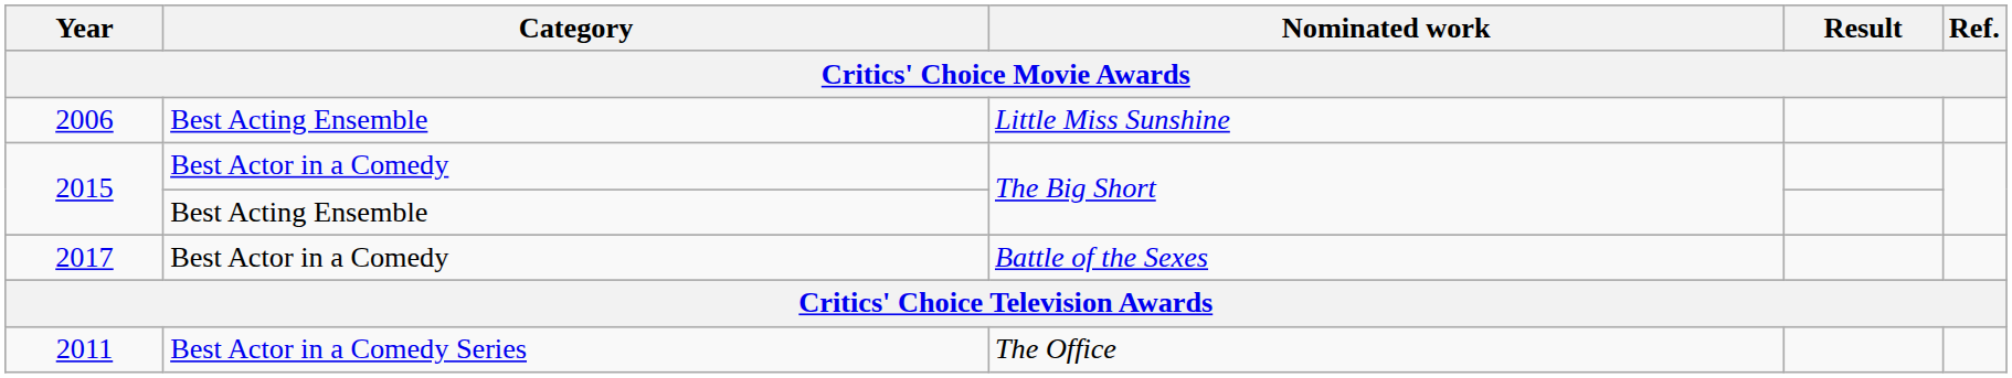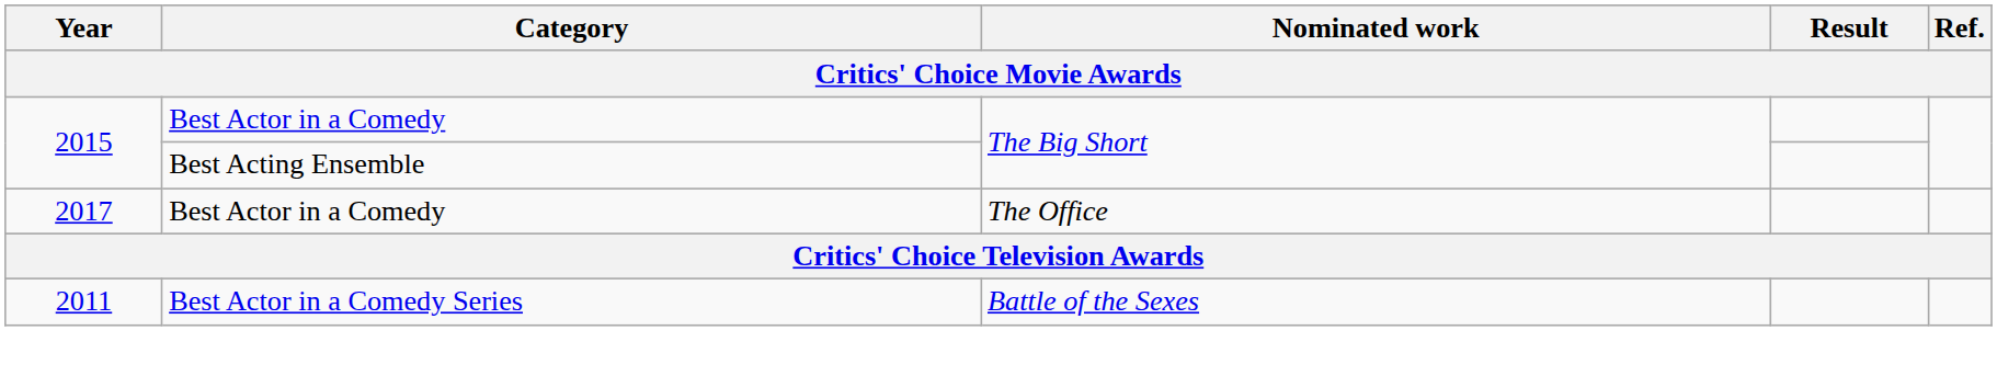- row: 2006 | Best Acting Ensemble | Little Miss Sunshine
2017 | Nominated work: Battle of the Sexes -> The Office
2011 | Nominated work: The Office -> Battle of the Sexes
